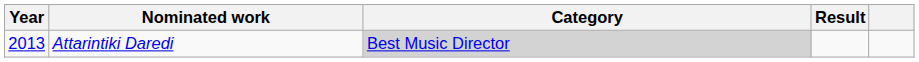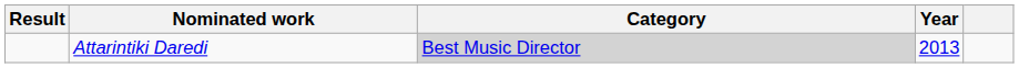columns swapped: Year <-> Result
